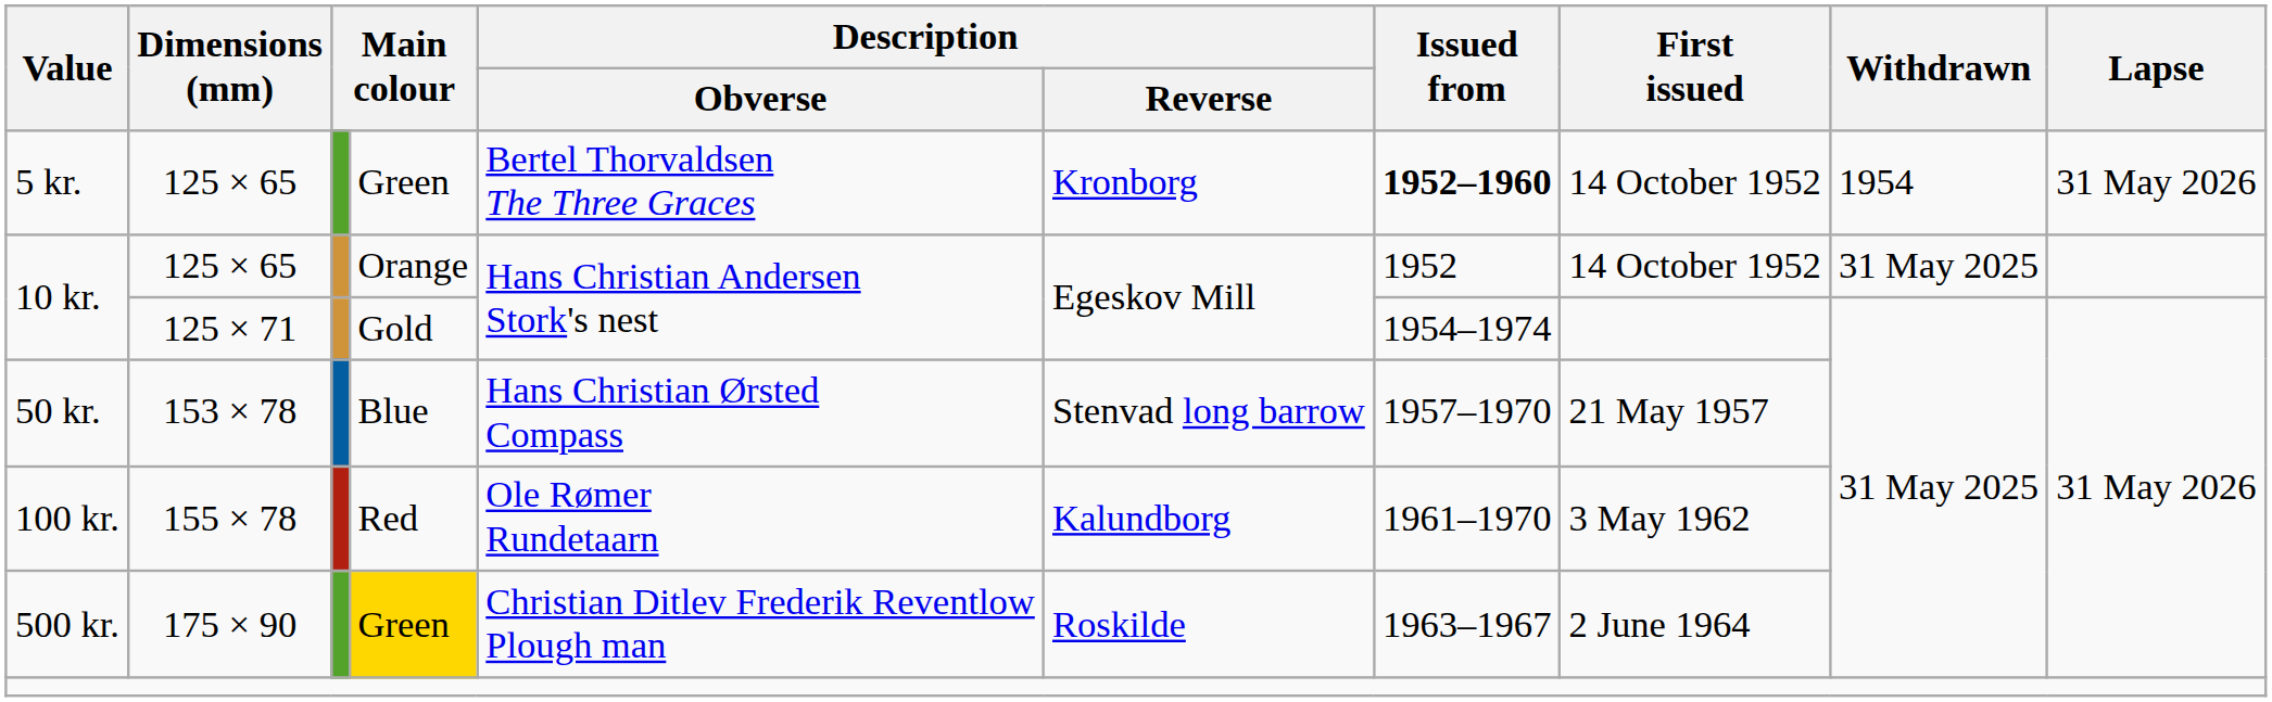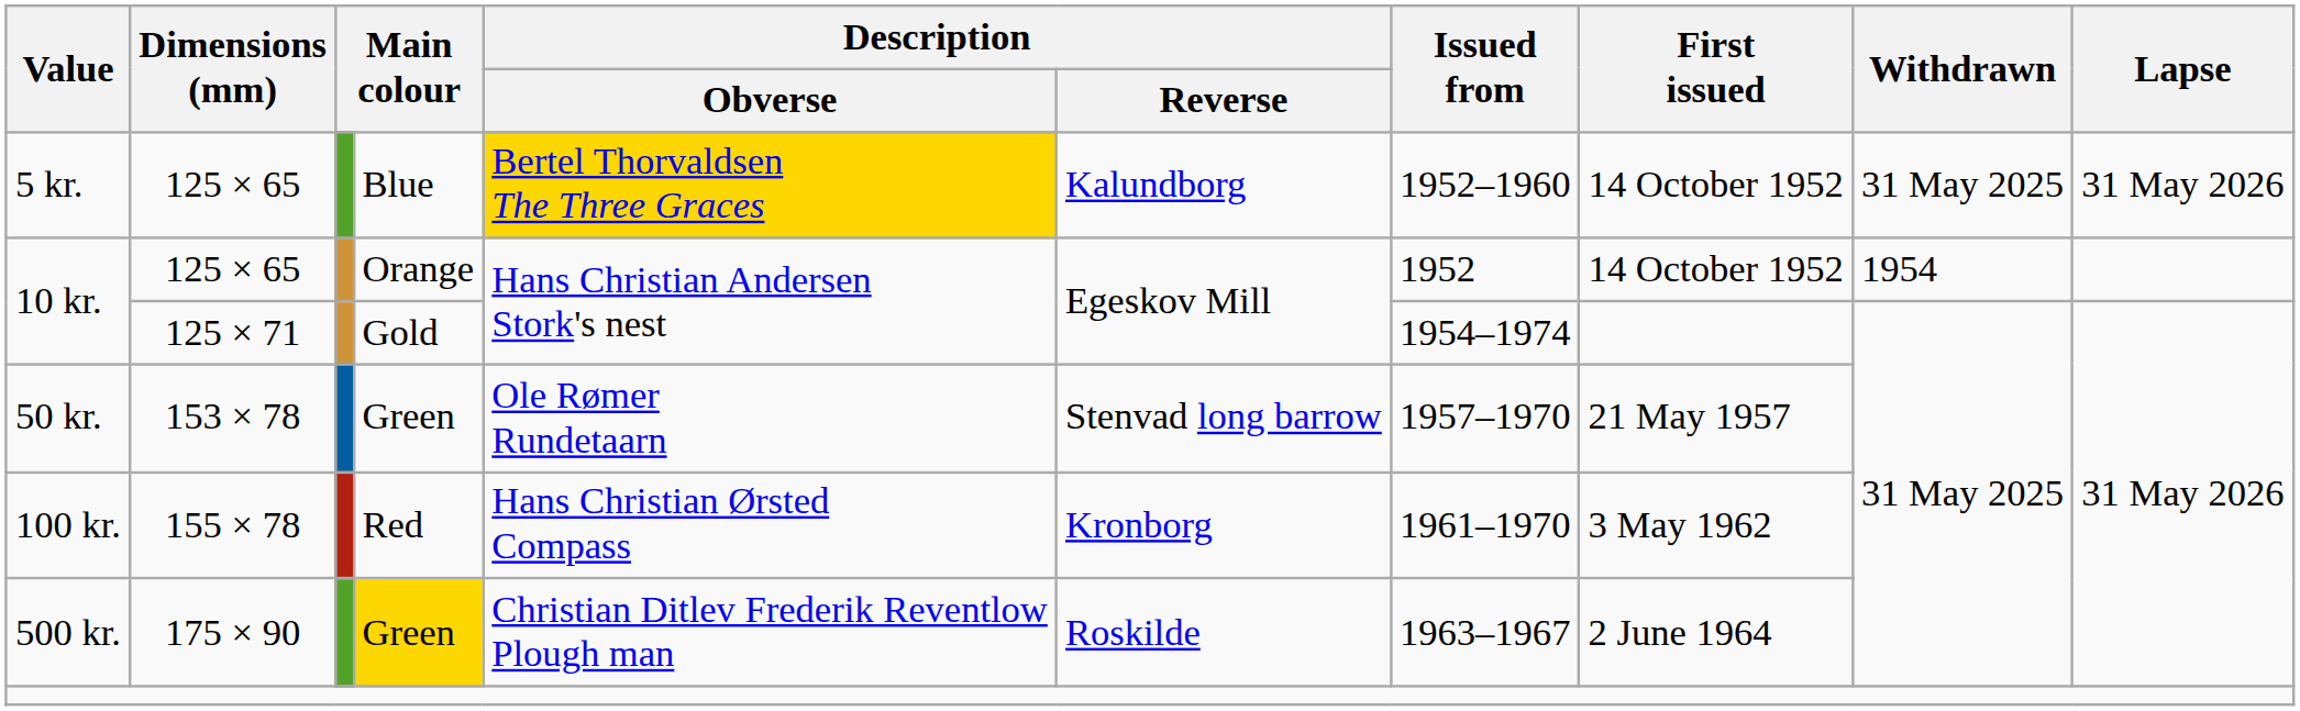5 kr. | column 4: Green -> Blue
5 kr. | Description / Obverse: no background -> gold background
5 kr. | Description / Reverse: Kronborg -> Kalundborg
5 kr. | Issued from: bold -> normal
5 kr. | Withdrawn: 1954 -> 31 May 2025
10 kr. / 125 × 65 | Withdrawn: 31 May 2025 -> 1954
50 kr. | column 4: Blue -> Green
50 kr. | Description / Obverse: Hans Christian Ørsted Compass -> Ole Rømer Rundetaarn
100 kr. | Description / Obverse: Ole Rømer Rundetaarn -> Hans Christian Ørsted Compass
100 kr. | Description / Reverse: Kalundborg -> Kronborg
